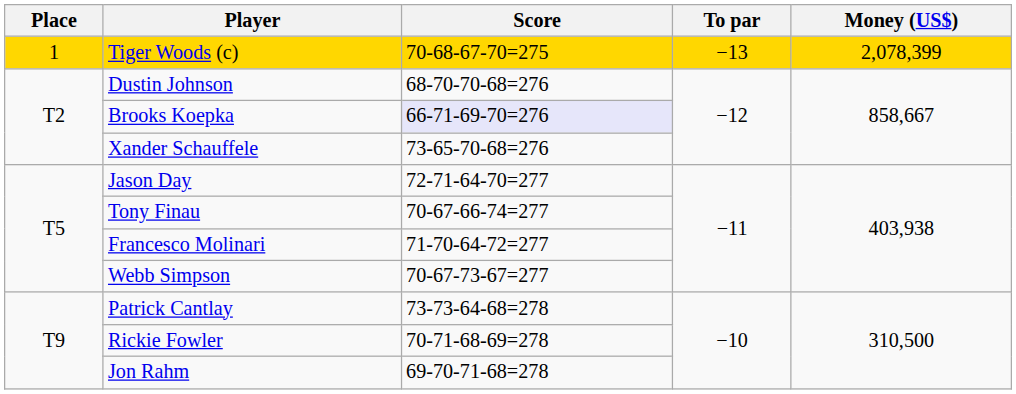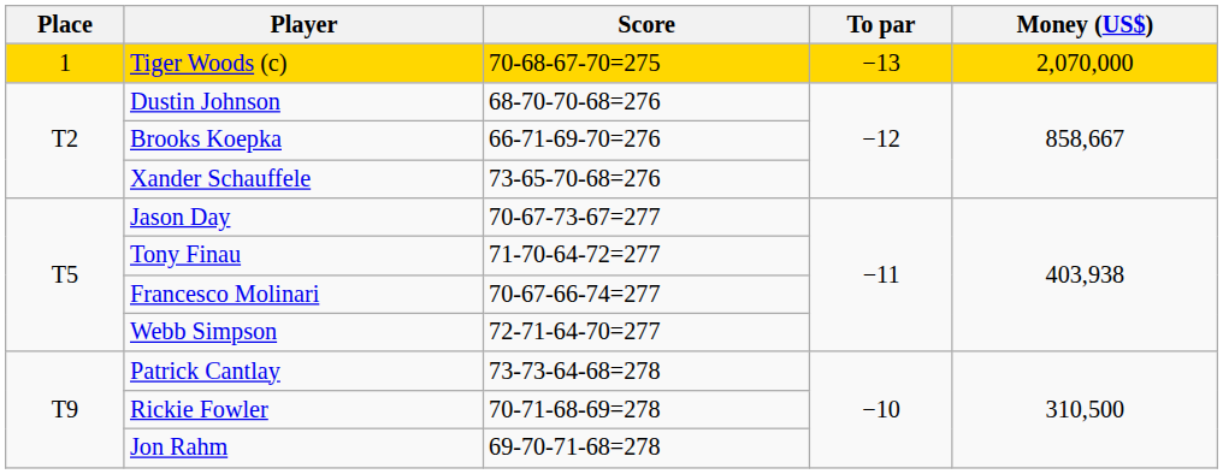Tiger Woods (c) | Money (US$): 2,078,399 -> 2,070,000
Brooks Koepka | Score: lavender background -> no background
Jason Day | Score: 72-71-64-70=277 -> 70-67-73-67=277
Tony Finau | Score: 70-67-66-74=277 -> 71-70-64-72=277
Francesco Molinari | Score: 71-70-64-72=277 -> 70-67-66-74=277
Webb Simpson | Score: 70-67-73-67=277 -> 72-71-64-70=277
